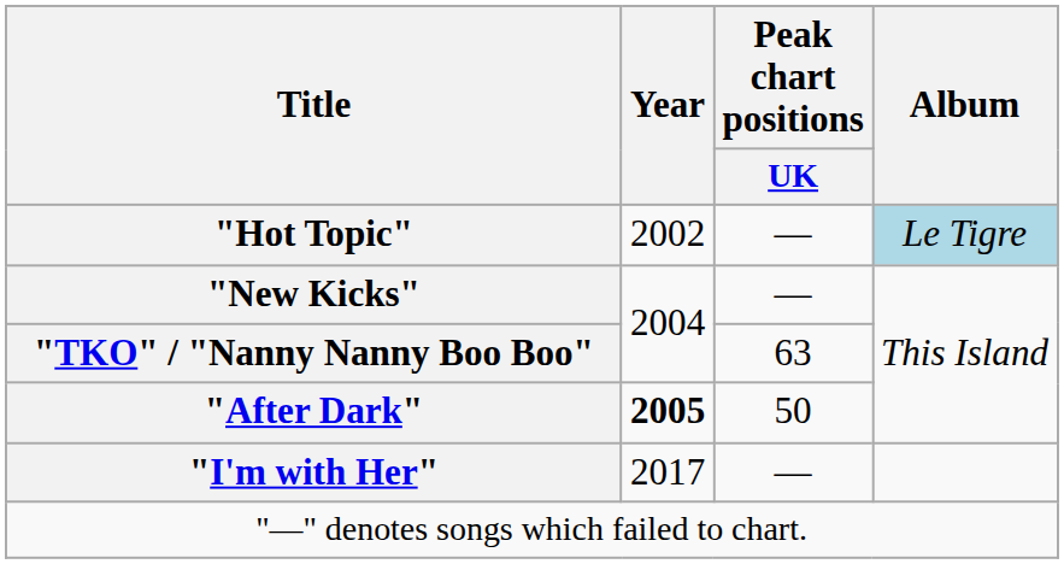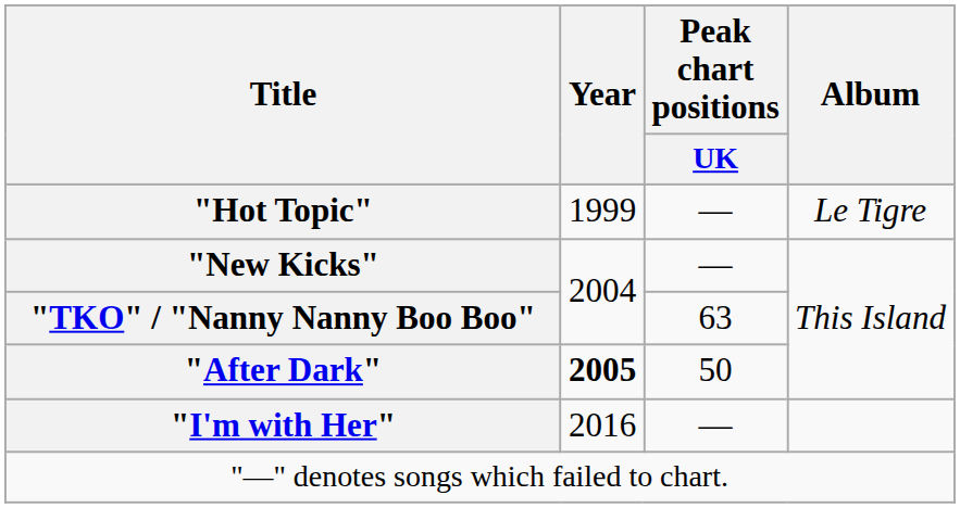"Hot Topic" | Year: 2002 -> 1999
"Hot Topic" | Album: lightblue background -> no background
"I'm with Her" | Year: 2017 -> 2016
